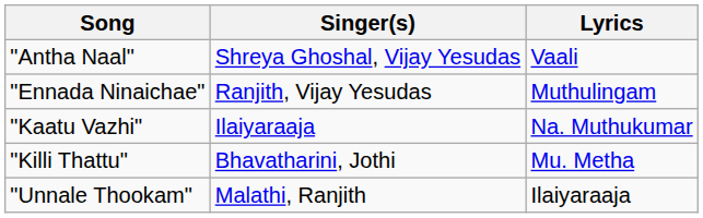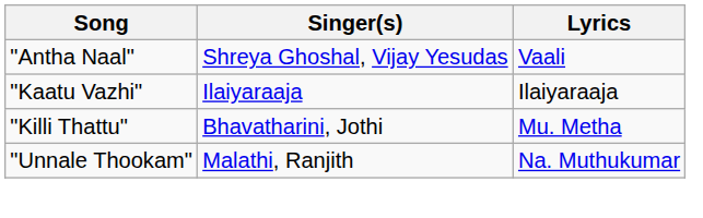- row: "Ennada Ninaichae" | Ranjith, Vijay Yesudas | Muthulingam
"Kaatu Vazhi" | Lyrics: Na. Muthukumar -> Ilaiyaraaja
"Unnale Thookam" | Lyrics: Ilaiyaraaja -> Na. Muthukumar
